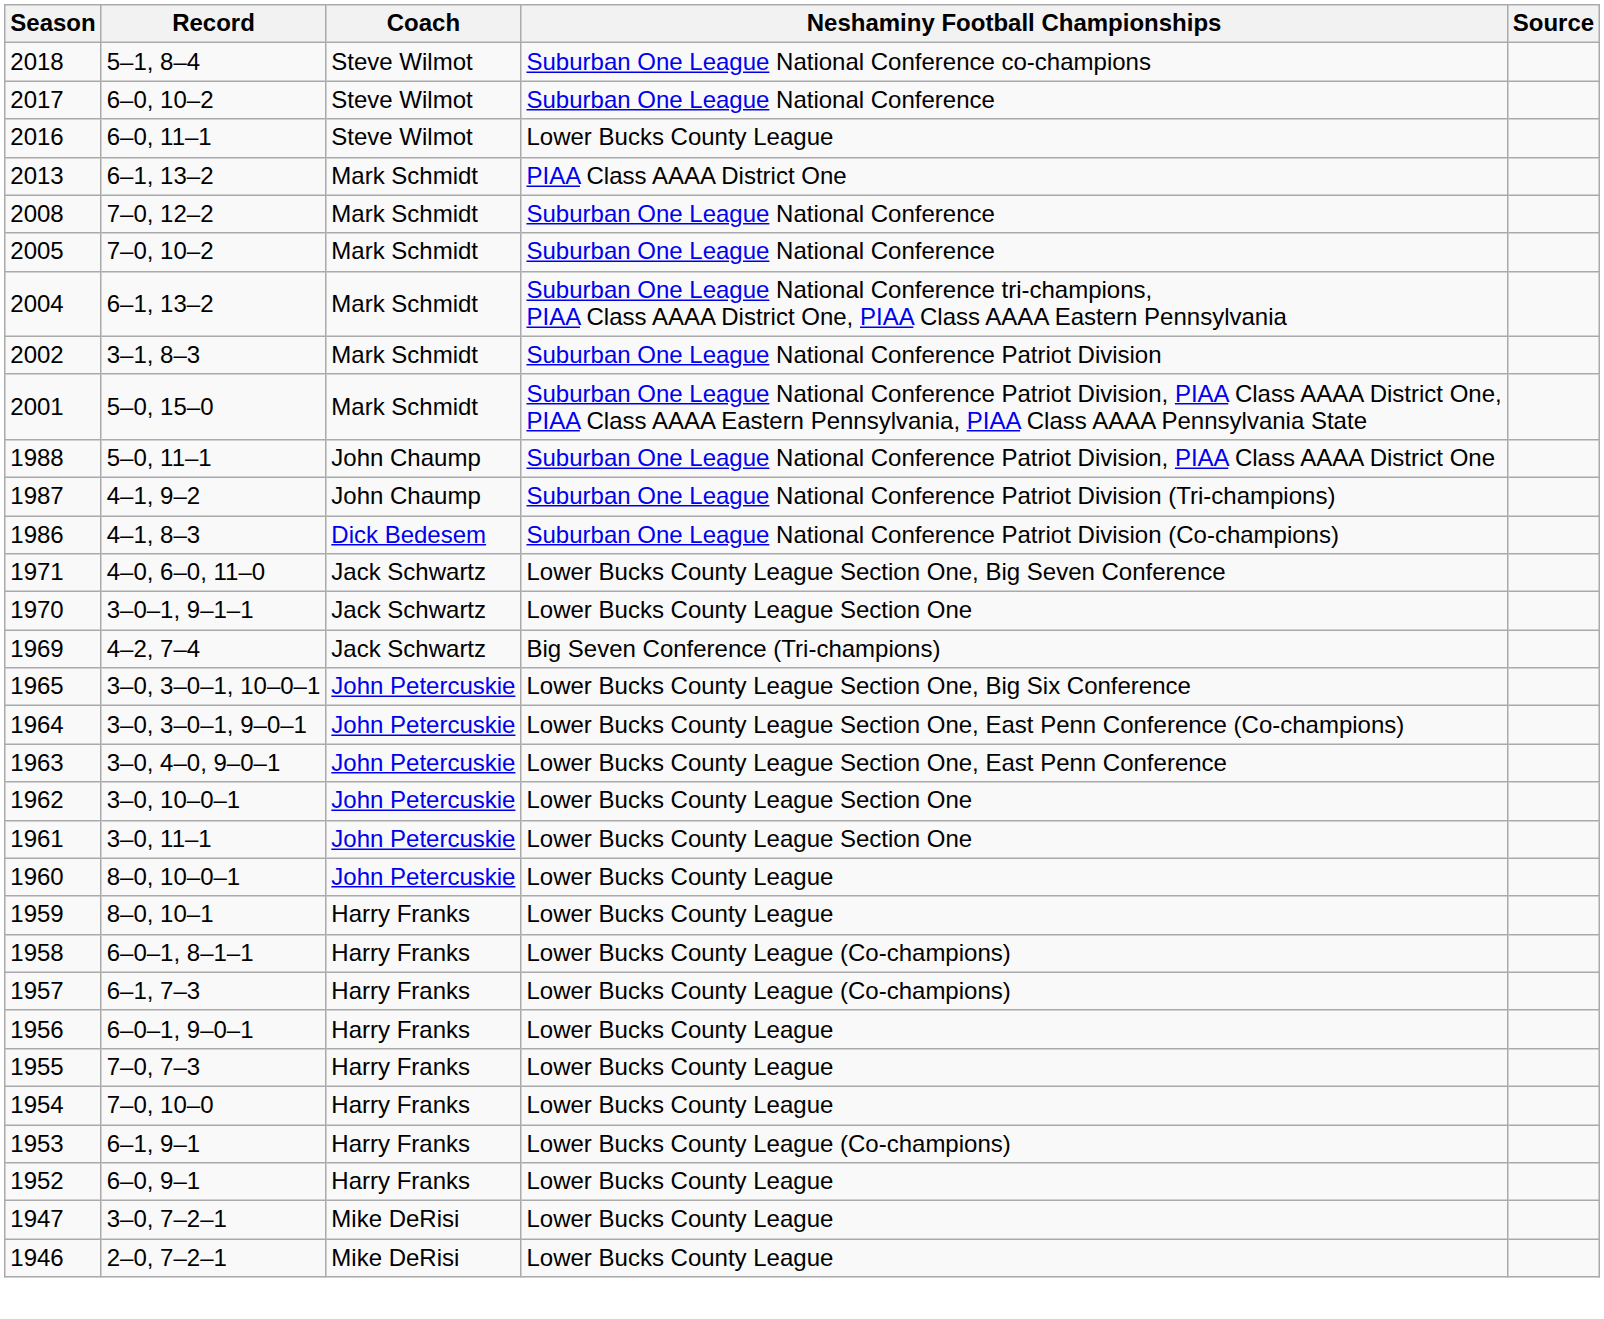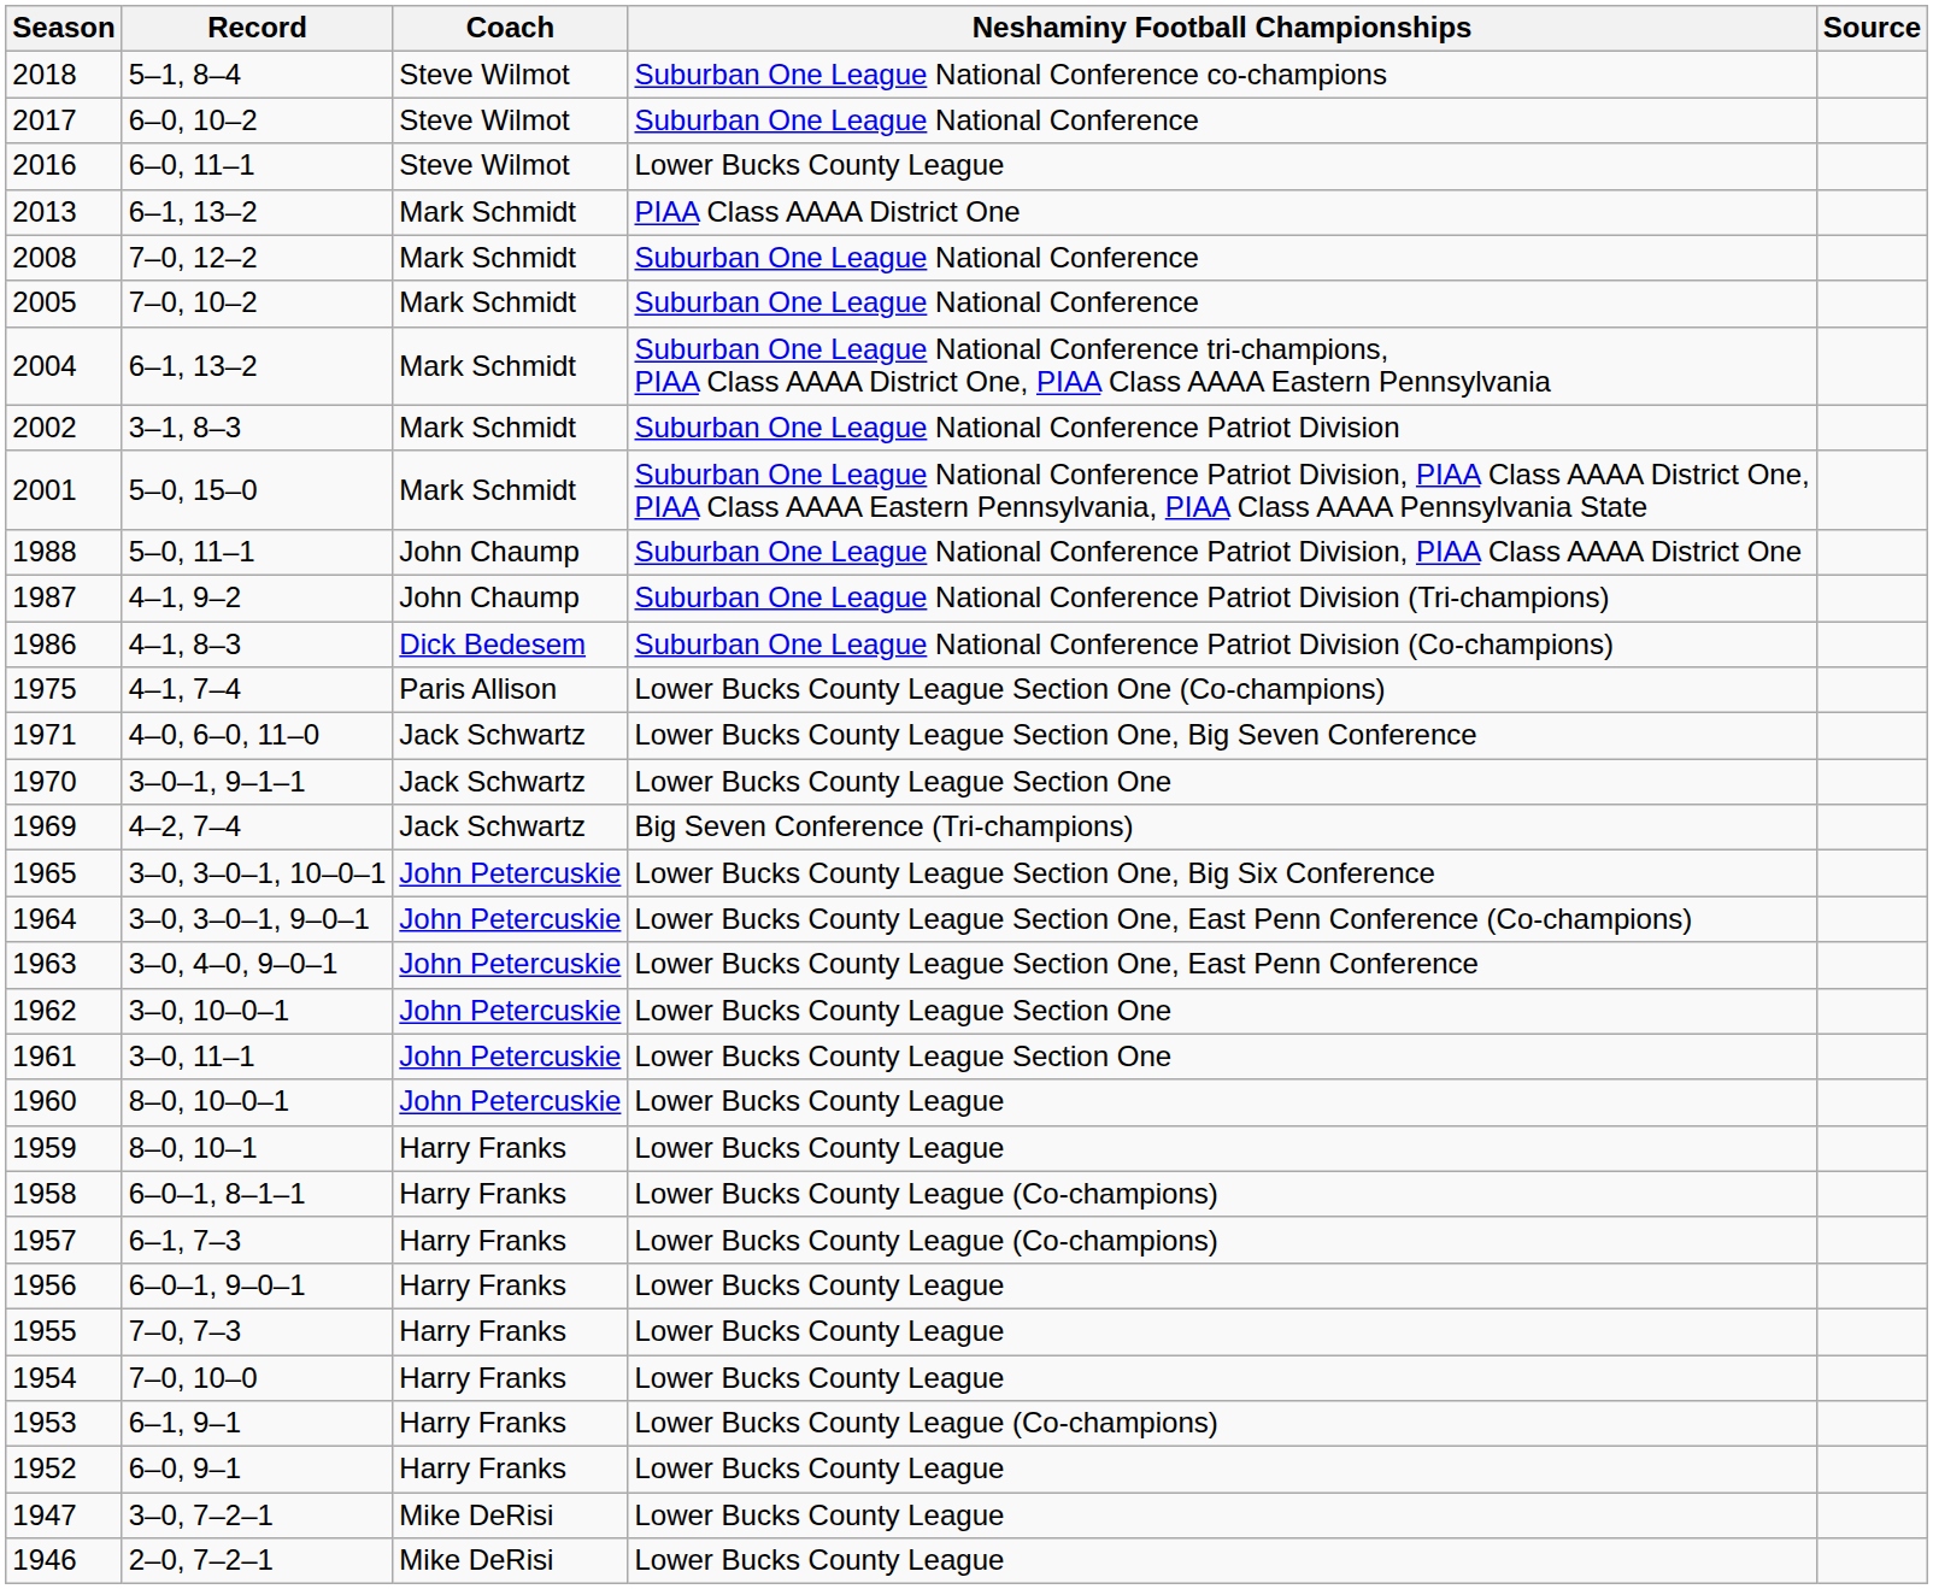+ row: 1975 | 4–1, 7–4 | Paris Allison | Lower Bucks County League Section One (Co-champions)
